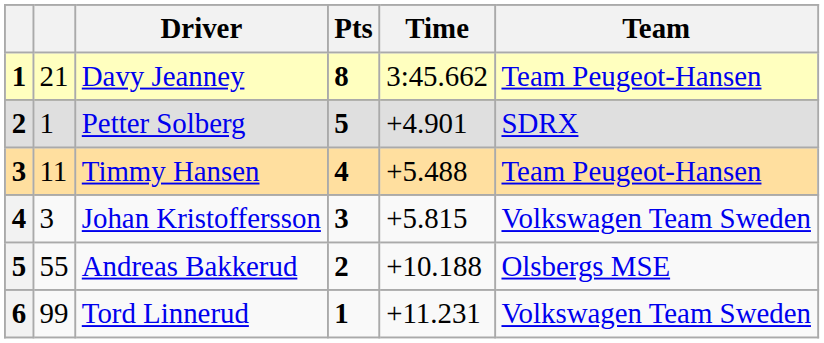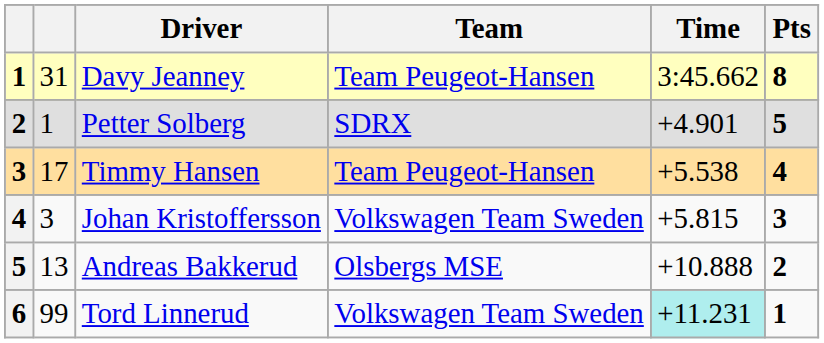columns swapped: Team <-> Pts
Davy Jeanney | column 2: 21 -> 31
Timmy Hansen | column 2: 11 -> 17
Timmy Hansen | Time: +5.488 -> +5.538
Andreas Bakkerud | column 2: 55 -> 13
Andreas Bakkerud | Time: +10.188 -> +10.888
Tord Linnerud | Time: no background -> paleturquoise background
